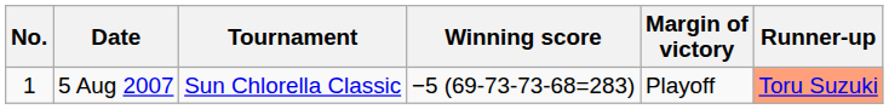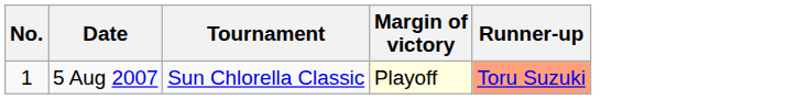- column: Winning score | −5 (69-73-73-68=283)
5 Aug 2007 | Margin of victory: no background -> lightyellow background
